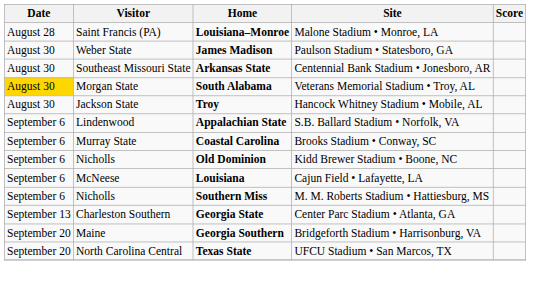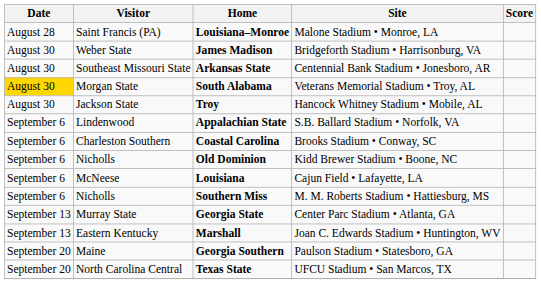James Madison | Site: Paulson Stadium • Statesboro, GA -> Bridgeforth Stadium • Harrisonburg, VA
Coastal Carolina | Visitor: Murray State -> Charleston Southern
Georgia State | Visitor: Charleston Southern -> Murray State
+ row: September 13 | Eastern Kentucky | Marshall | Joan C. Edwards Stadium • Huntington, WV
Georgia Southern | Site: Bridgeforth Stadium • Harrisonburg, VA -> Paulson Stadium • Statesboro, GA
